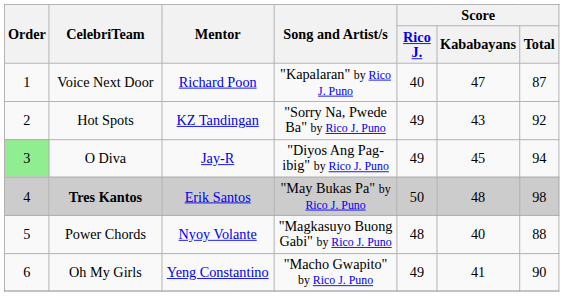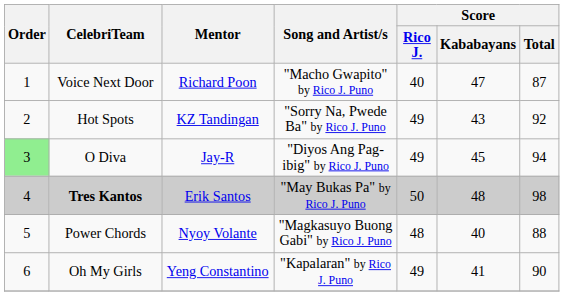Voice Next Door | Song and Artist/s: "Kapalaran" by Rico J. Puno -> "Macho Gwapito" by Rico J. Puno
Oh My Girls | Song and Artist/s: "Macho Gwapito" by Rico J. Puno -> "Kapalaran" by Rico J. Puno
